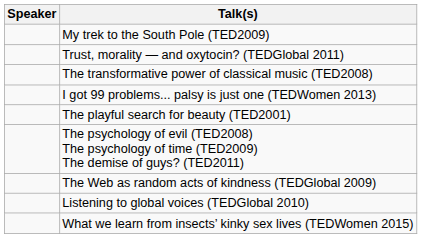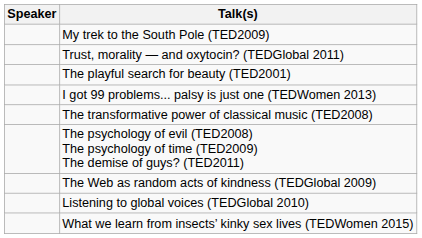rows swapped: The transformative power of classical music (TED2008) <-> The playful search for beauty (TED2001)
